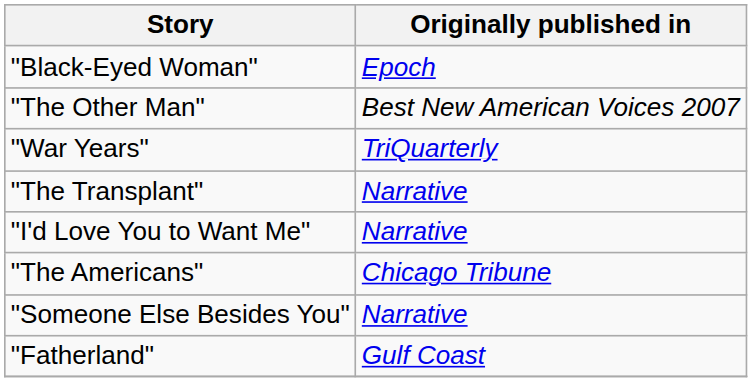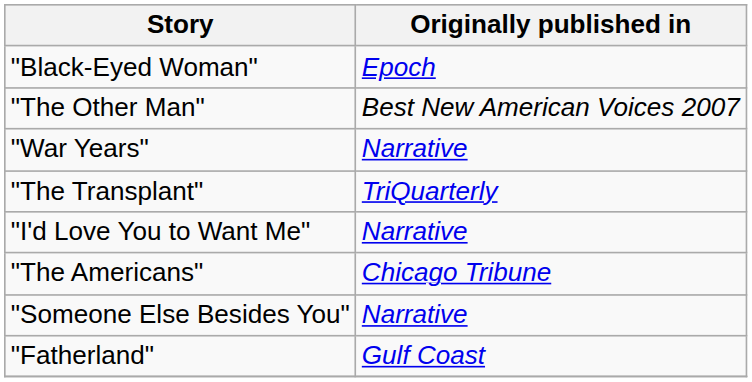"War Years" | Originally published in: TriQuarterly -> Narrative
"The Transplant" | Originally published in: Narrative -> TriQuarterly
